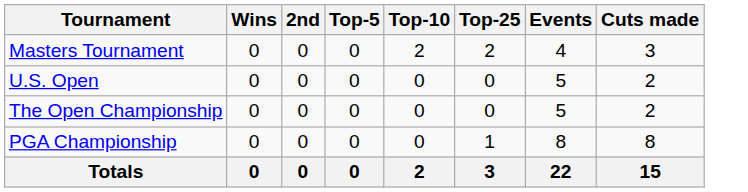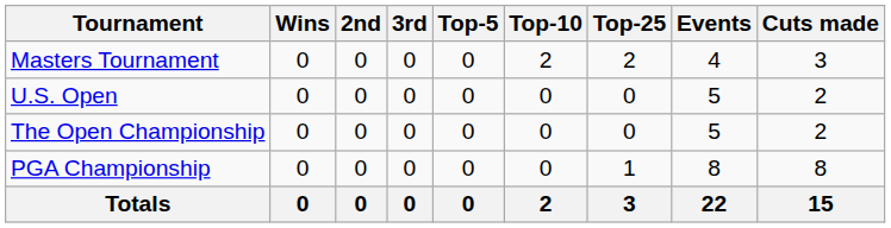+ column: 3rd | 0 | 0 | 0 | 0 | 0
